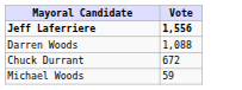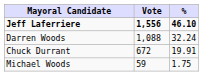+ column: % | 46.10 | 32.24 | 19.91 | 1.75
